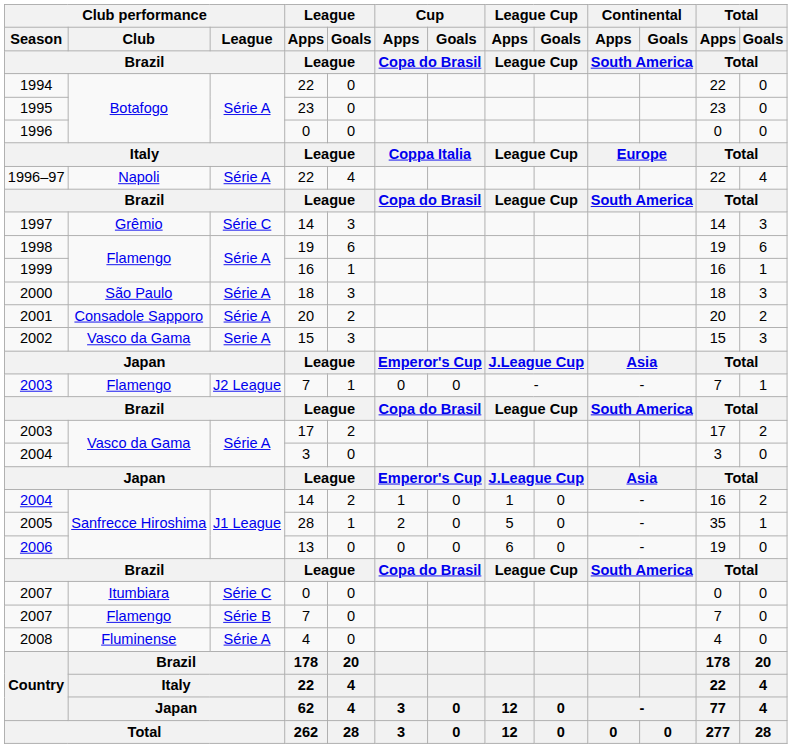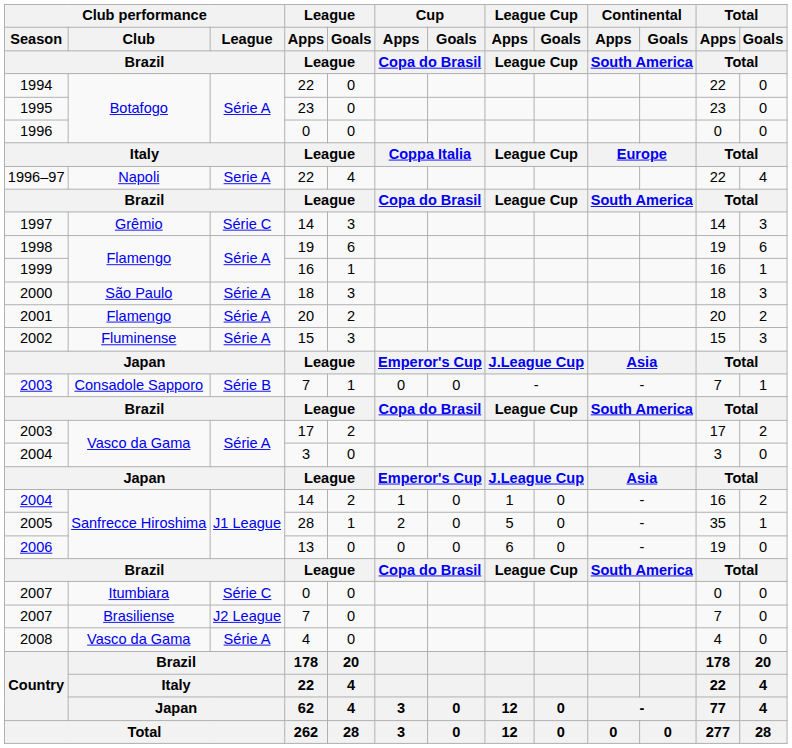1996–97 | Club performance / League / Brazil: Série A -> Serie A
2001 | Club performance / Club / Brazil: Consadole Sapporo -> Flamengo
2002 | Club performance / Club / Brazil: Vasco da Gama -> Fluminense
2002 | Club performance / League / Brazil: Serie A -> Série A
2003 / 7 | Club performance / Club / Brazil: Flamengo -> Consadole Sapporo
2003 / 7 | Club performance / League / Brazil: J2 League -> Série B
2007 / 7 | Club performance / Club / Brazil: Flamengo -> Brasiliense
2007 / 7 | Club performance / League / Brazil: Série B -> J2 League
2008 | Club performance / Club / Brazil: Fluminense -> Vasco da Gama
